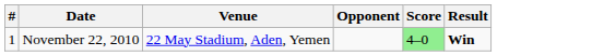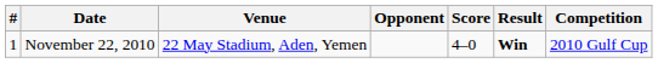+ column: Competition | 2010 Gulf Cup
November 22, 2010 | Score: lightgreen background -> no background
